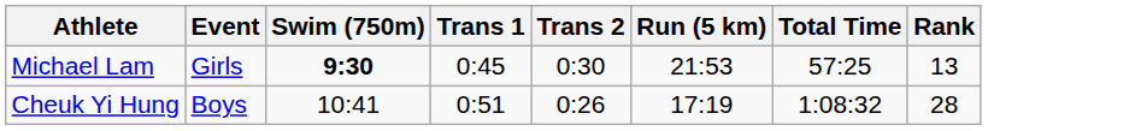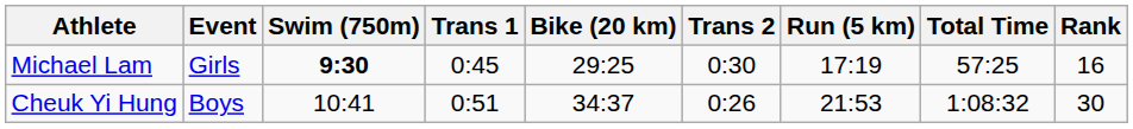+ column: Bike (20 km) | 29:25 | 34:37
Michael Lam | Run (5 km): 21:53 -> 17:19
Michael Lam | Rank: 13 -> 16
Cheuk Yi Hung | Run (5 km): 17:19 -> 21:53
Cheuk Yi Hung | Rank: 28 -> 30
